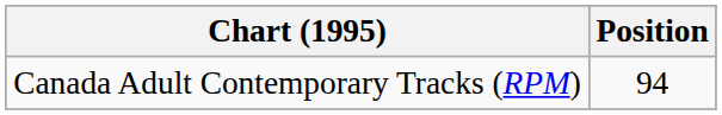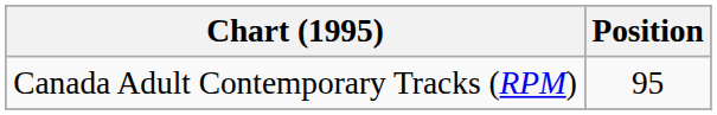Canada Adult Contemporary Tracks (RPM) | Position: 94 -> 95
